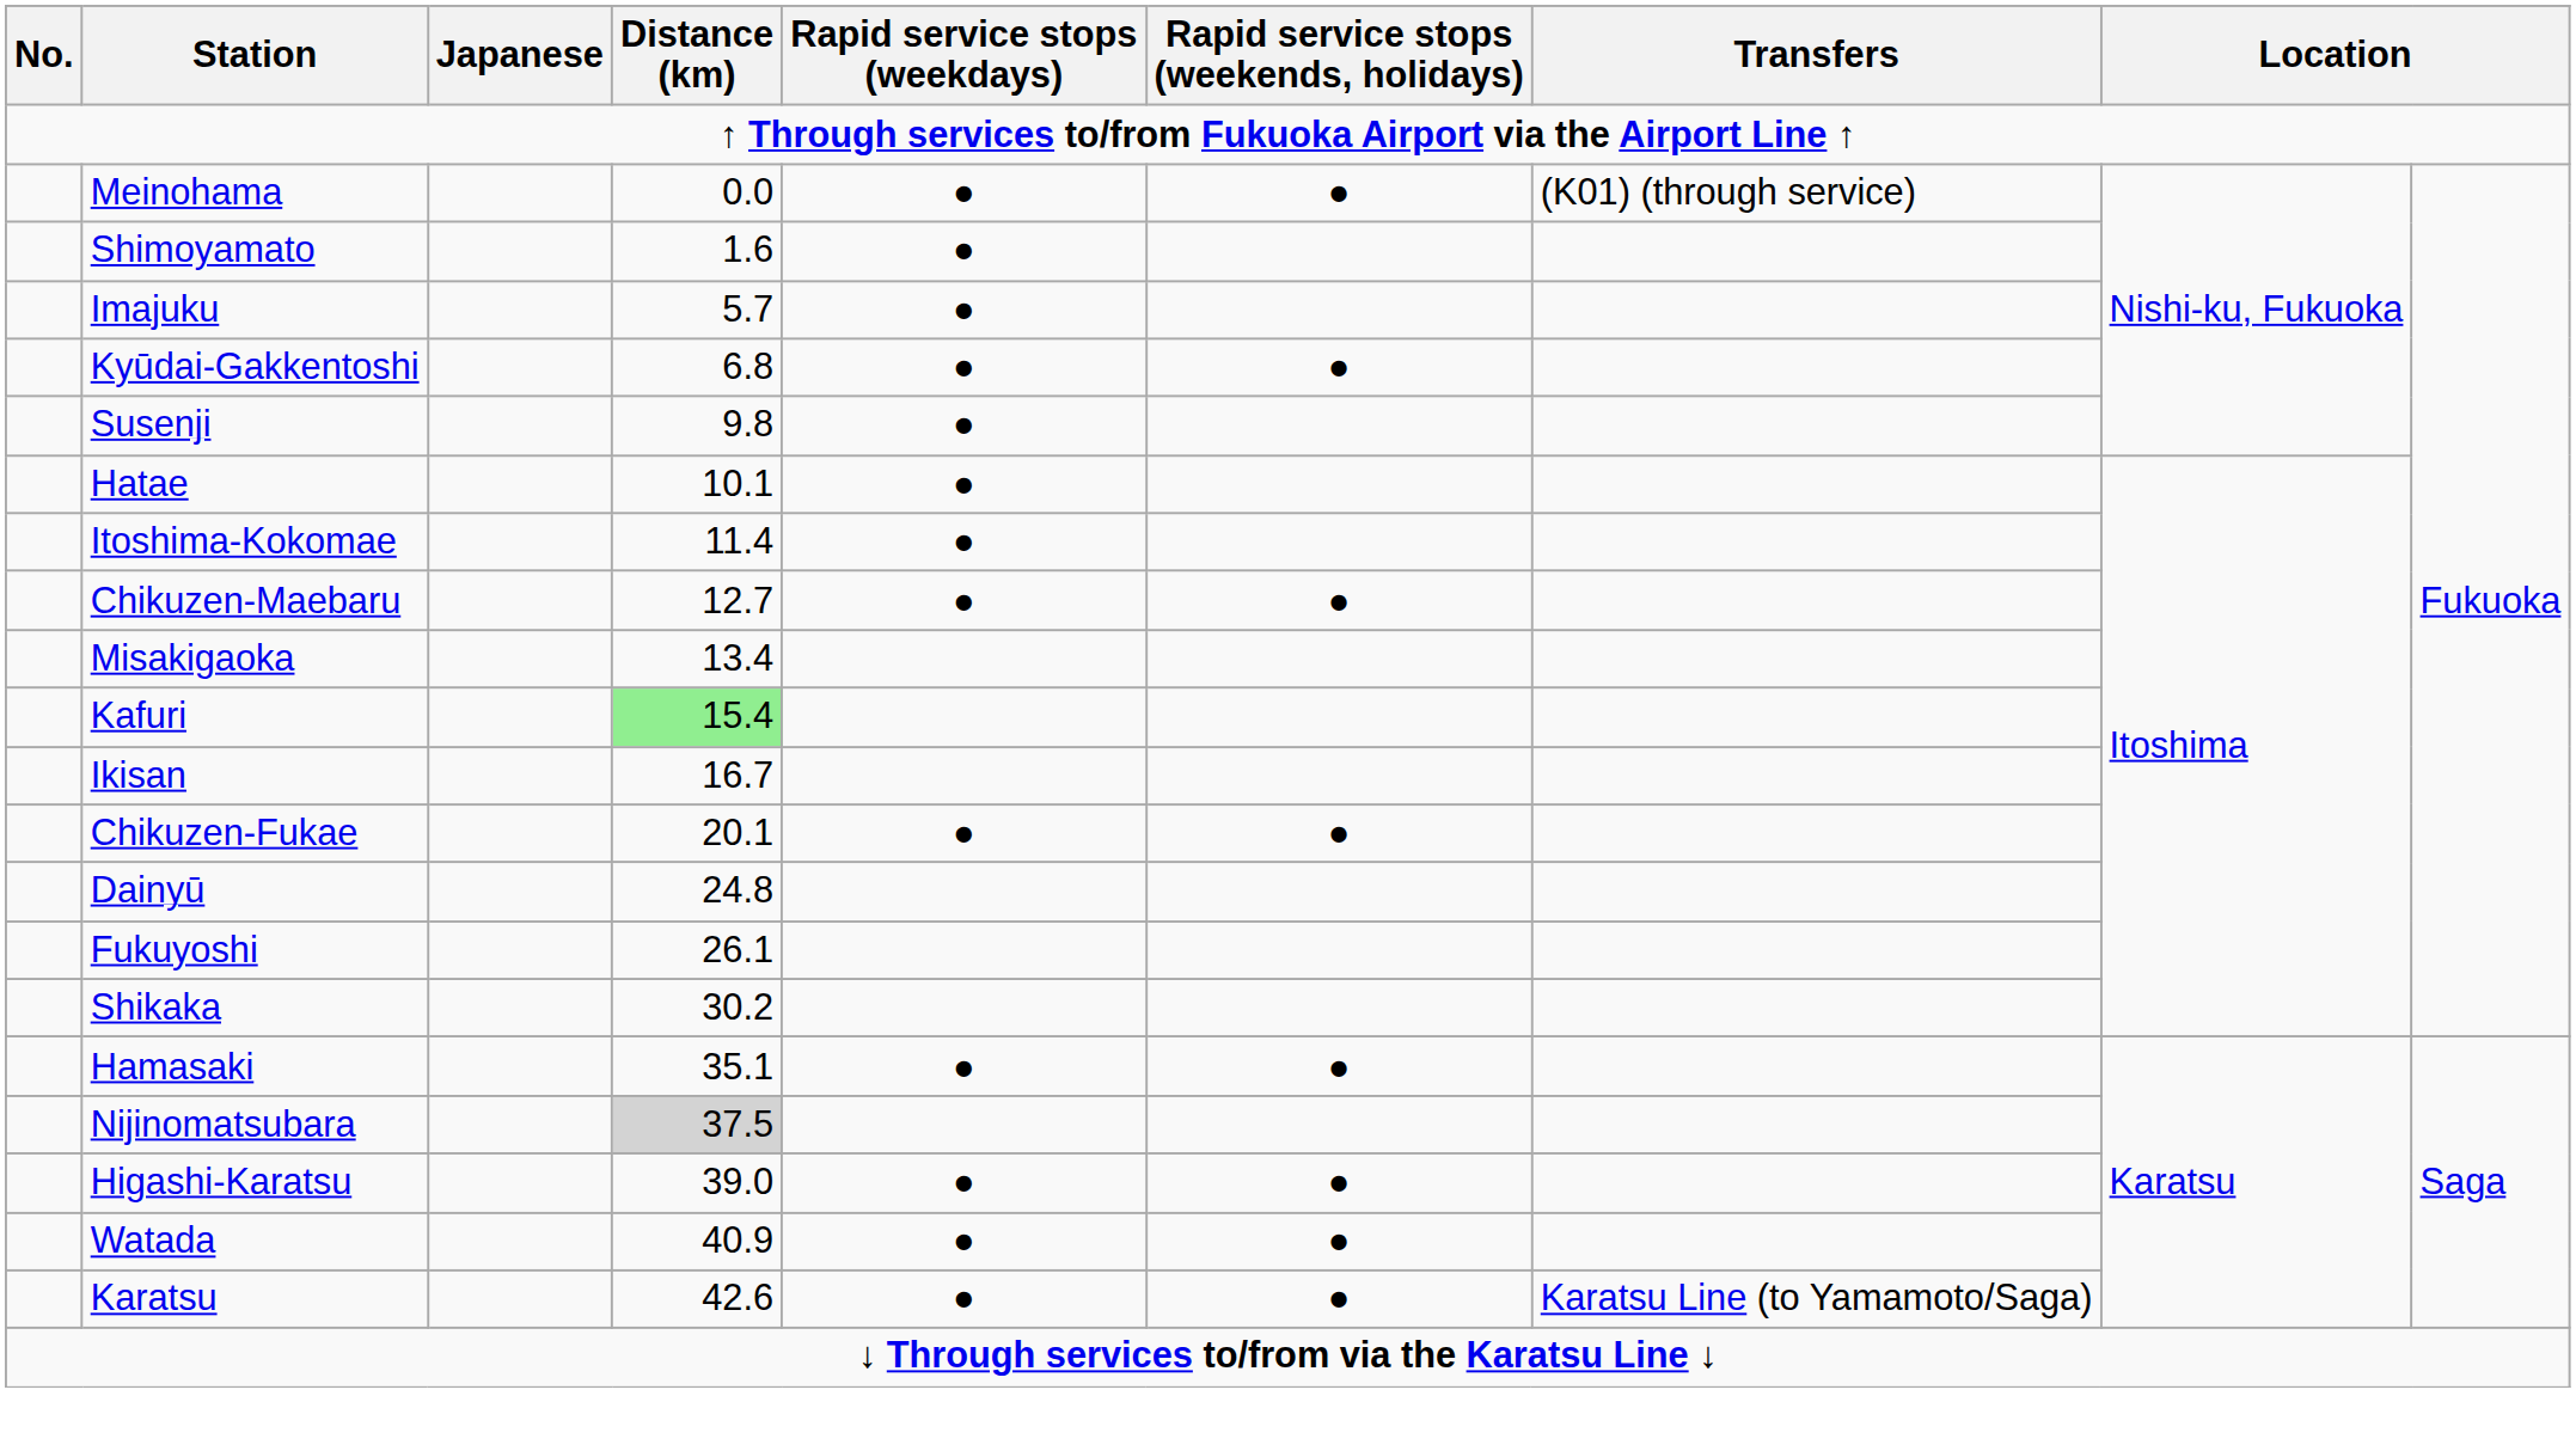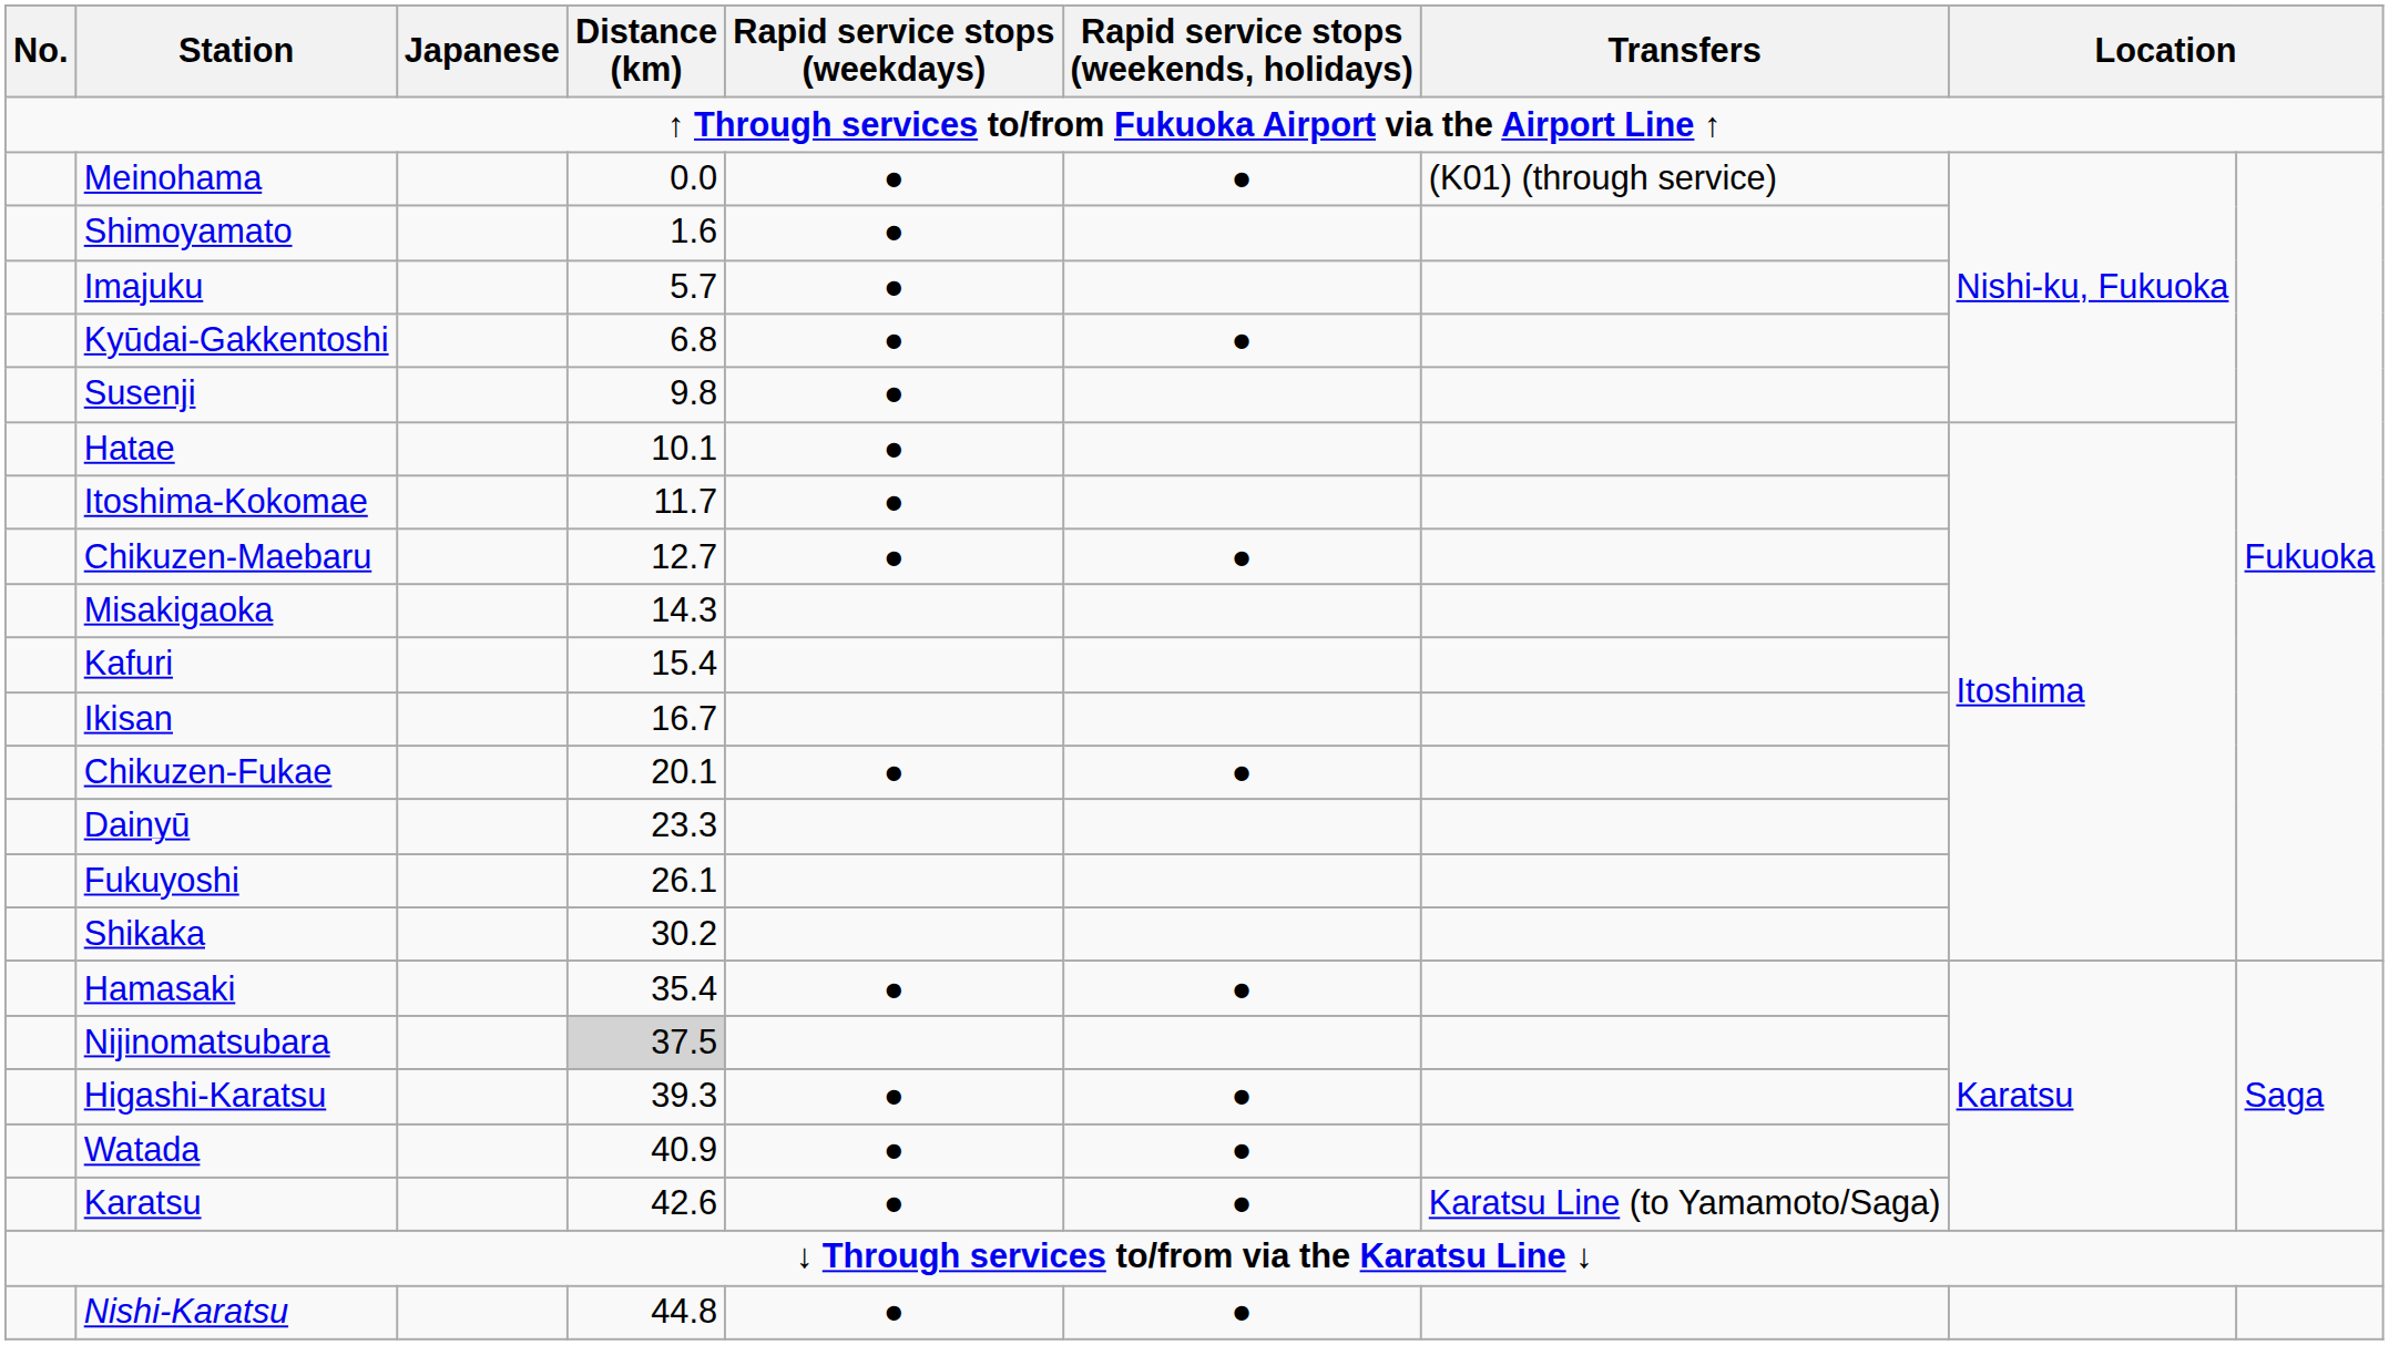Itoshima-Kokomae | Distance (km): 11.4 -> 11.7
Misakigaoka | Distance (km): 13.4 -> 14.3
Kafuri | Distance (km): lightgreen background -> no background
Dainyū | Distance (km): 24.8 -> 23.3
Hamasaki | Distance (km): 35.1 -> 35.4
Higashi-Karatsu | Distance (km): 39.0 -> 39.3
+ row: Nishi-Karatsu | 44.8 | ● | ●
